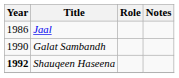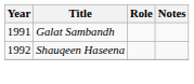- row: 1986 | Jaal
Galat Sambandh | Year: 1990 -> 1991
Shauqeen Haseena | Year: bold -> normal
